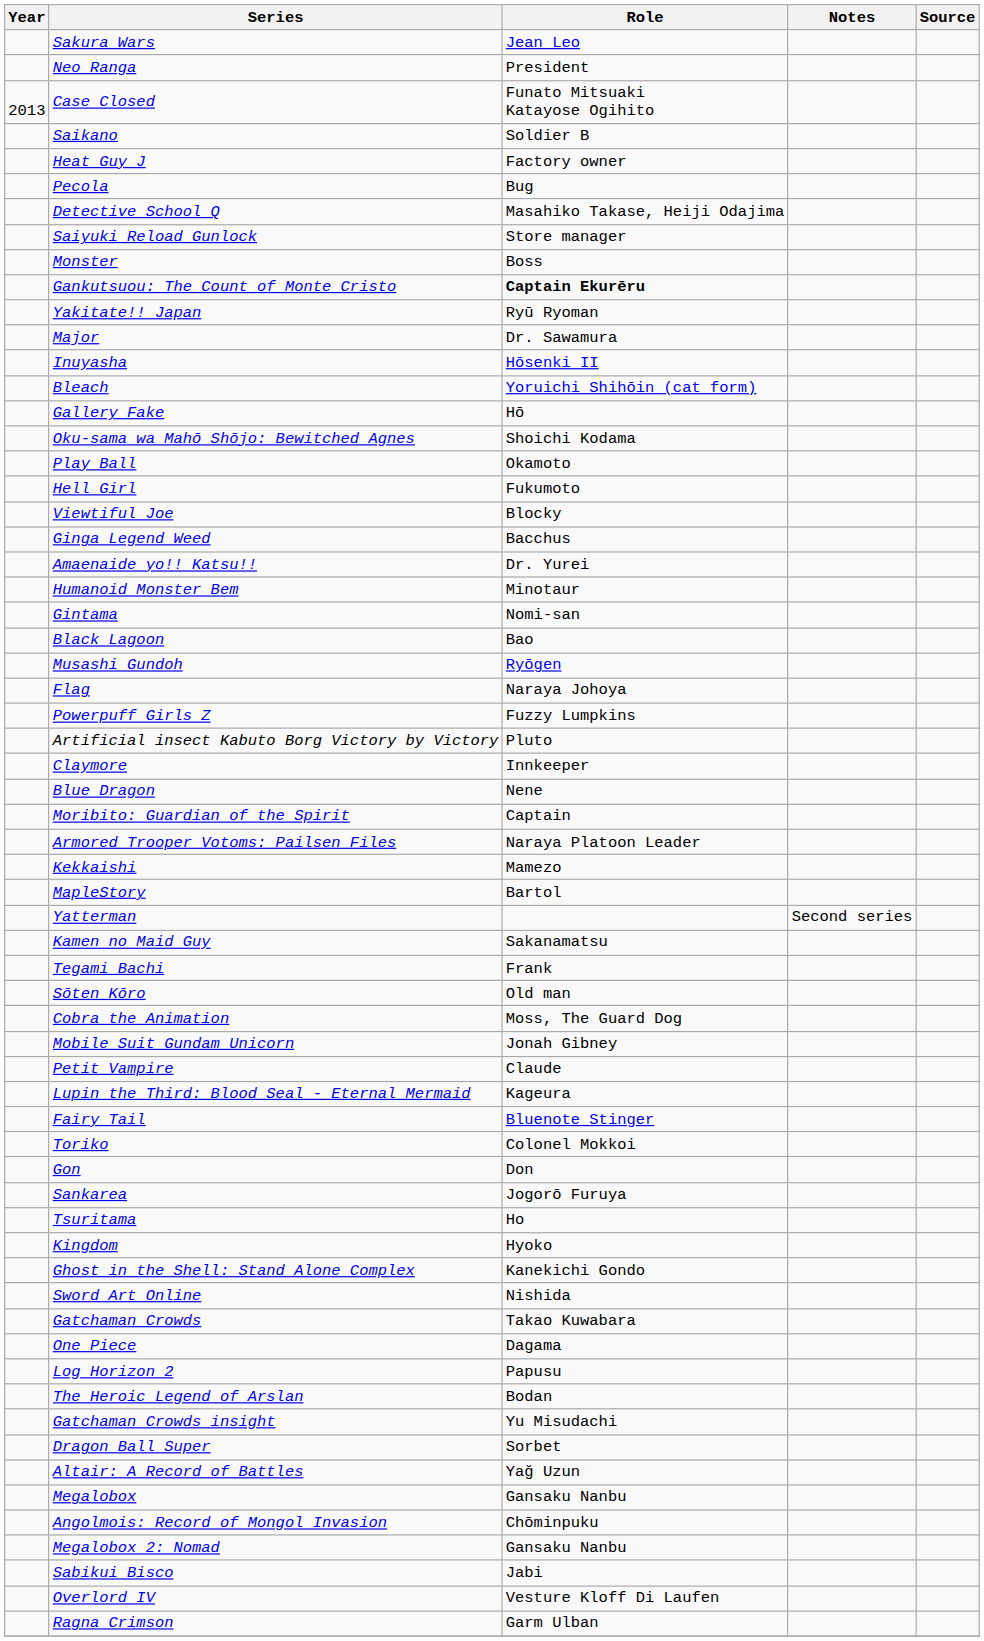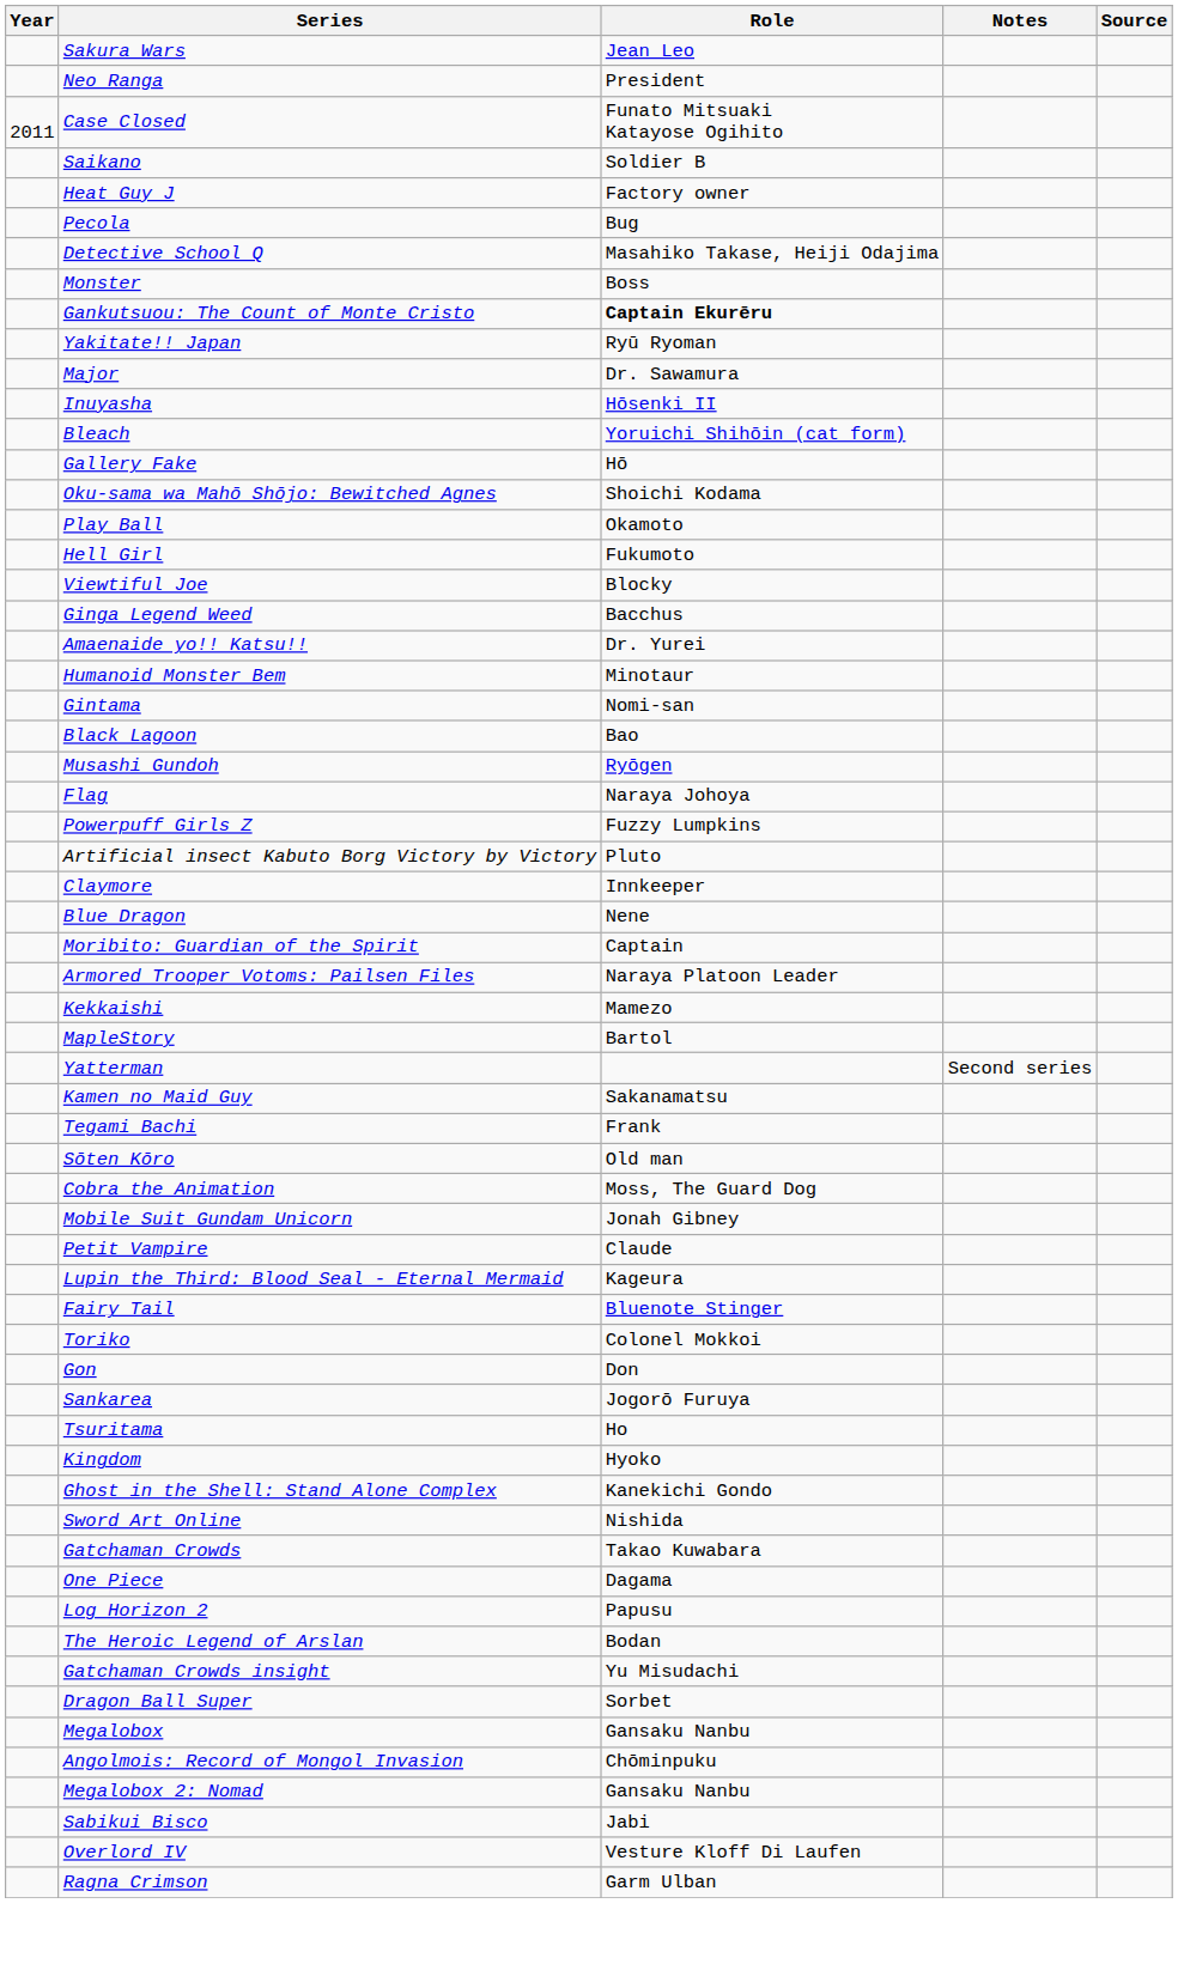Case Closed | Year: 2013 -> 2011
- row: Saiyuki Reload Gunlock | Store manager
- row: Altair: A Record of Battles | Yağ Uzun
